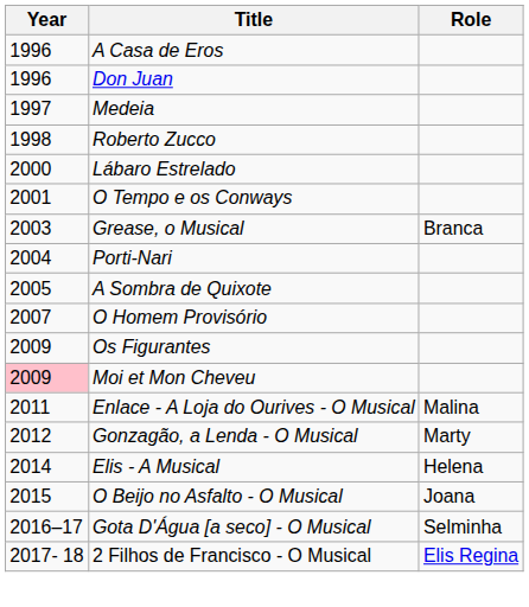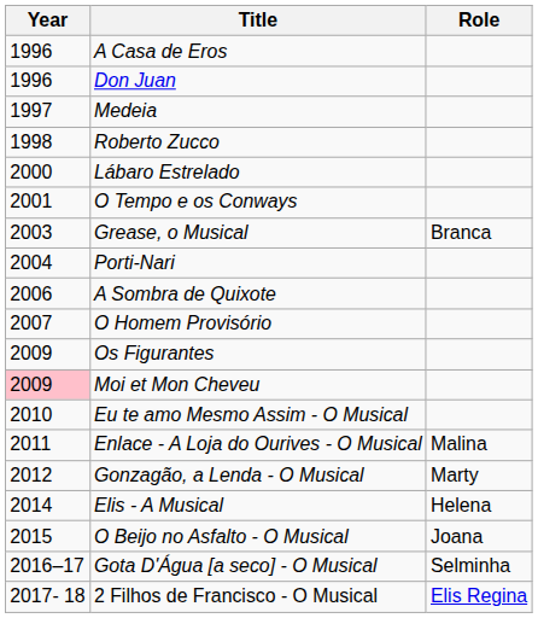A Sombra de Quixote | Year: 2005 -> 2006
+ row: 2010 | Eu te amo Mesmo Assim - O Musical
